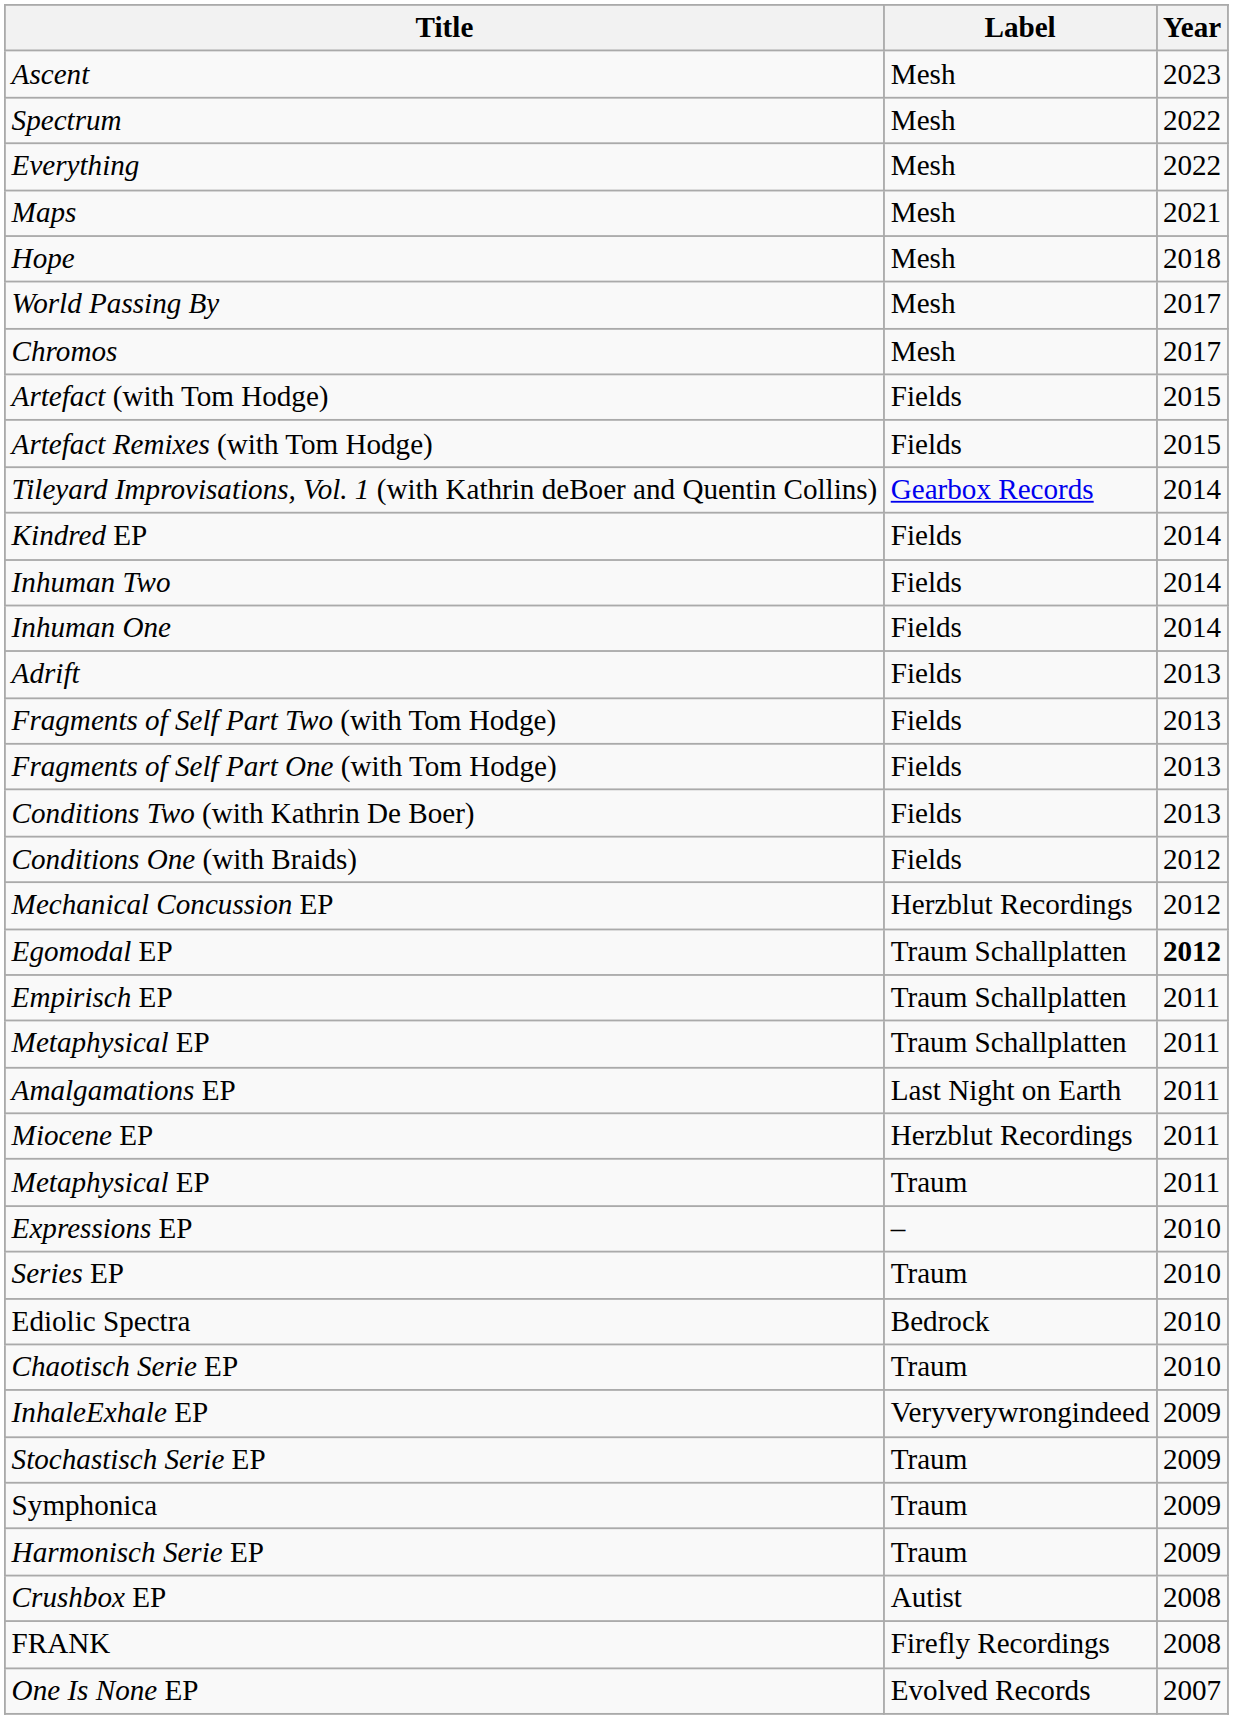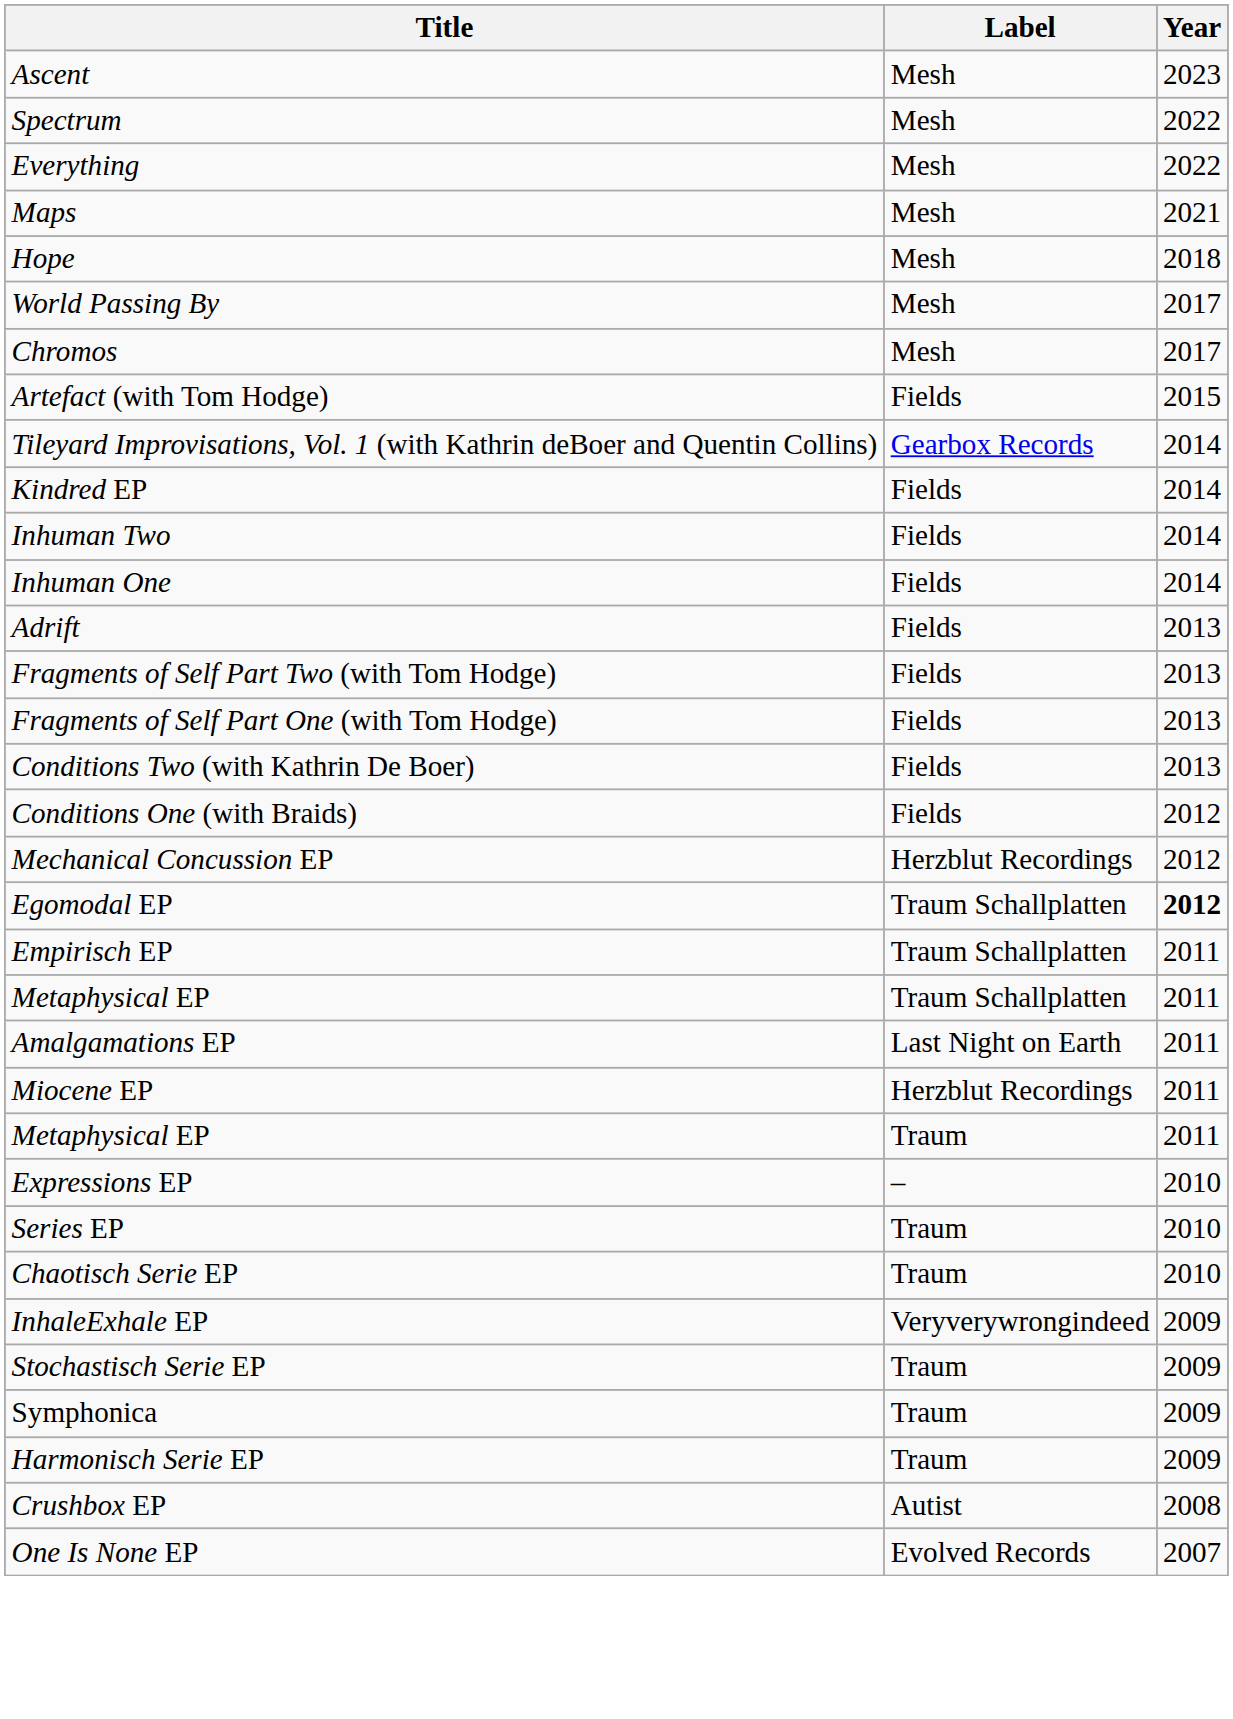- row: Artefact Remixes (with Tom Hodge) | Fields | 2015
- row: Ediolic Spectra | Bedrock | 2010
- row: FRANK | Firefly Recordings | 2008
